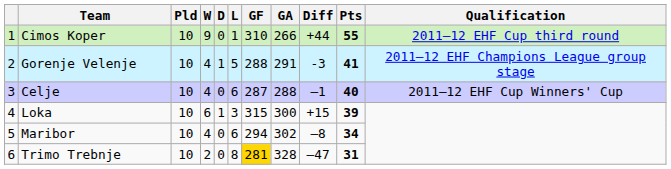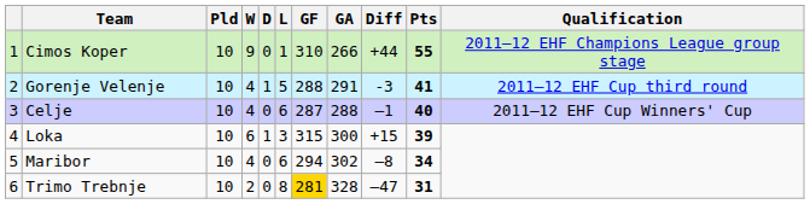Cimos Koper | Qualification: 2011–12 EHF Cup third round -> 2011–12 EHF Champions League group stage
Gorenje Velenje | Qualification: 2011–12 EHF Champions League group stage -> 2011–12 EHF Cup third round
